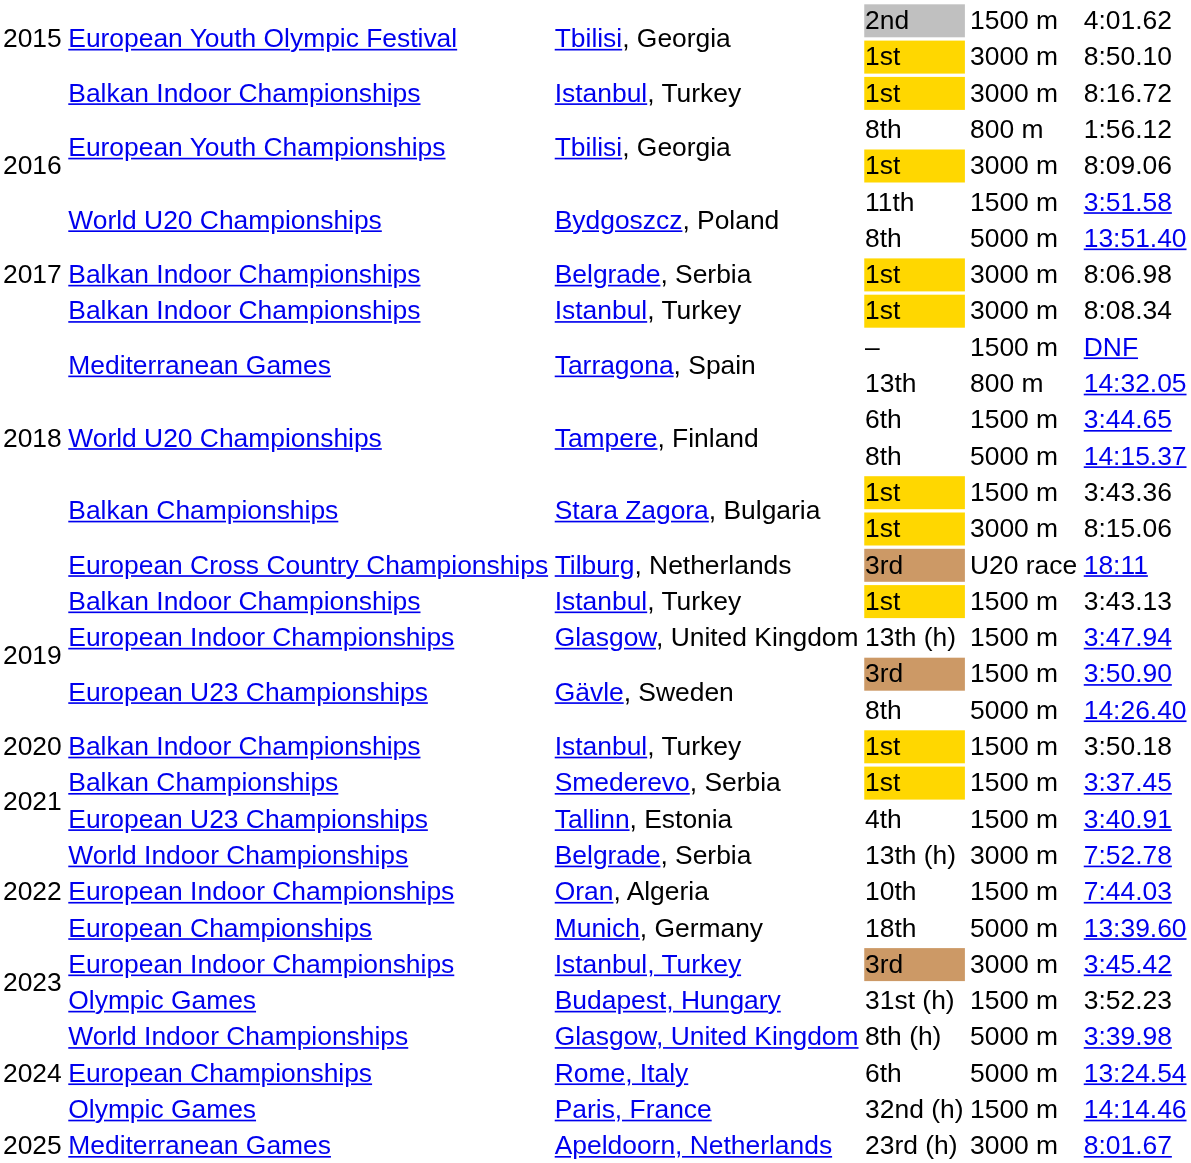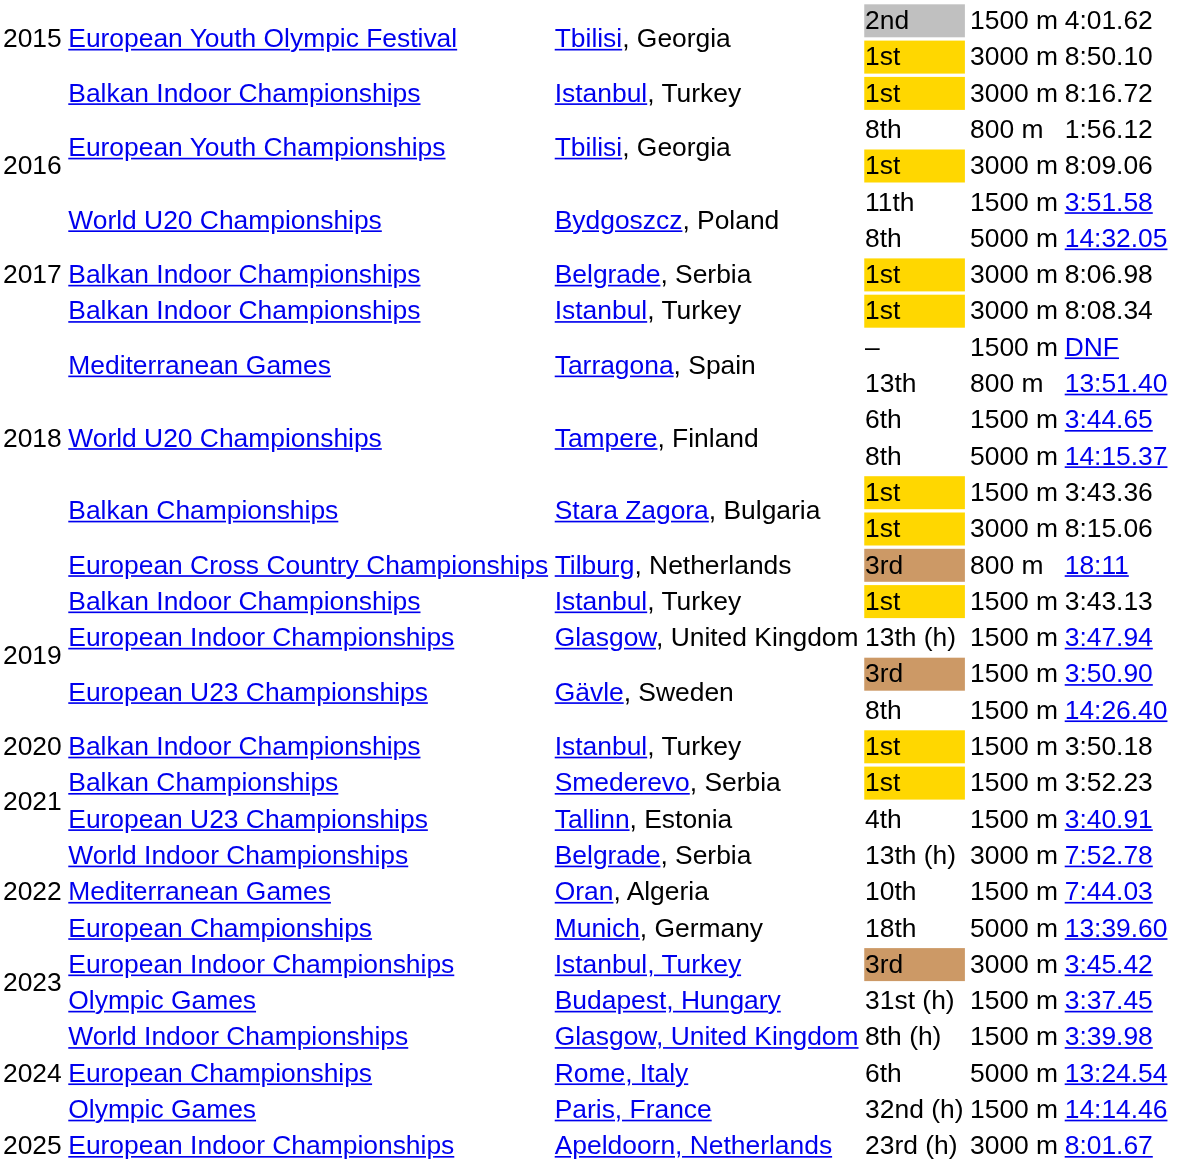Bydgoszcz, Poland / 8th | column 6: 13:51.40 -> 14:32.05
Tarragona, Spain / 13th | column 6: 14:32.05 -> 13:51.40
Tilburg, Netherlands | column 5: U20 race -> 800 m
Gävle, Sweden / 8th | column 5: 5000 m -> 1500 m
Smederevo, Serbia | column 6: 3:37.45 -> 3:52.23
Oran, Algeria | column 2: European Indoor Championships -> Mediterranean Games
Budapest, Hungary | column 6: 3:52.23 -> 3:37.45
Glasgow, United Kingdom / 8th (h) | column 5: 5000 m -> 1500 m
Apeldoorn, Netherlands | column 2: Mediterranean Games -> European Indoor Championships
